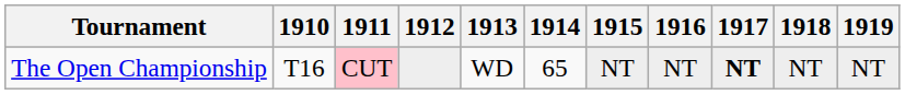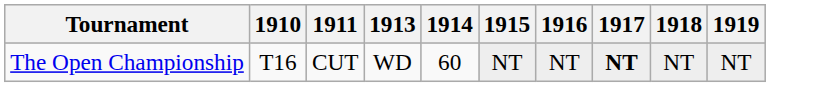- column: 1912
The Open Championship | 1911: pink background -> no background
The Open Championship | 1914: 65 -> 60
